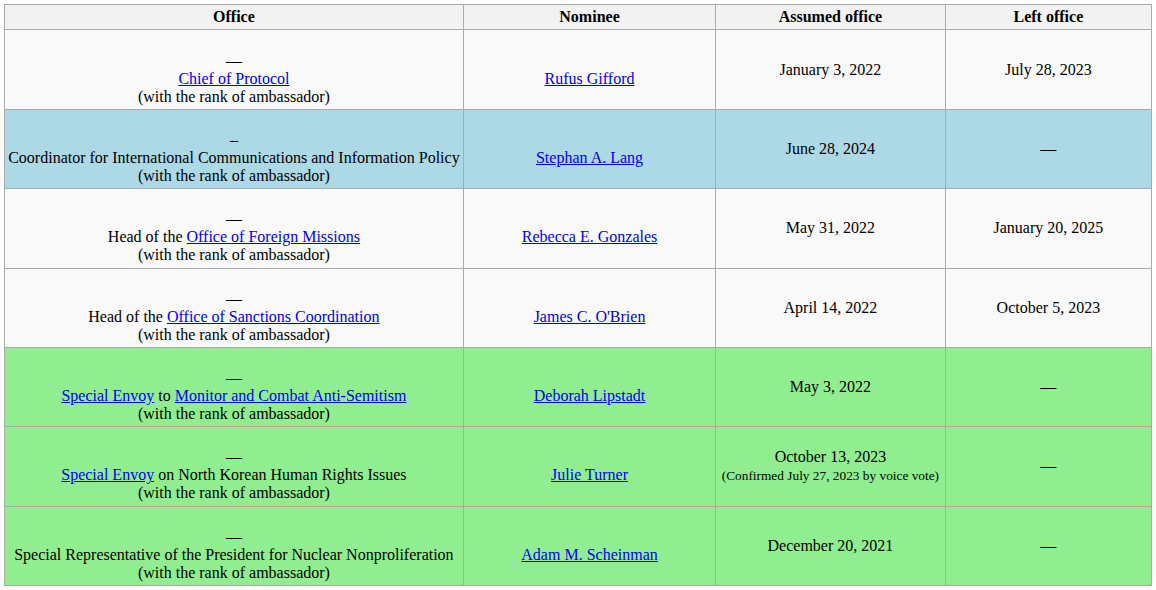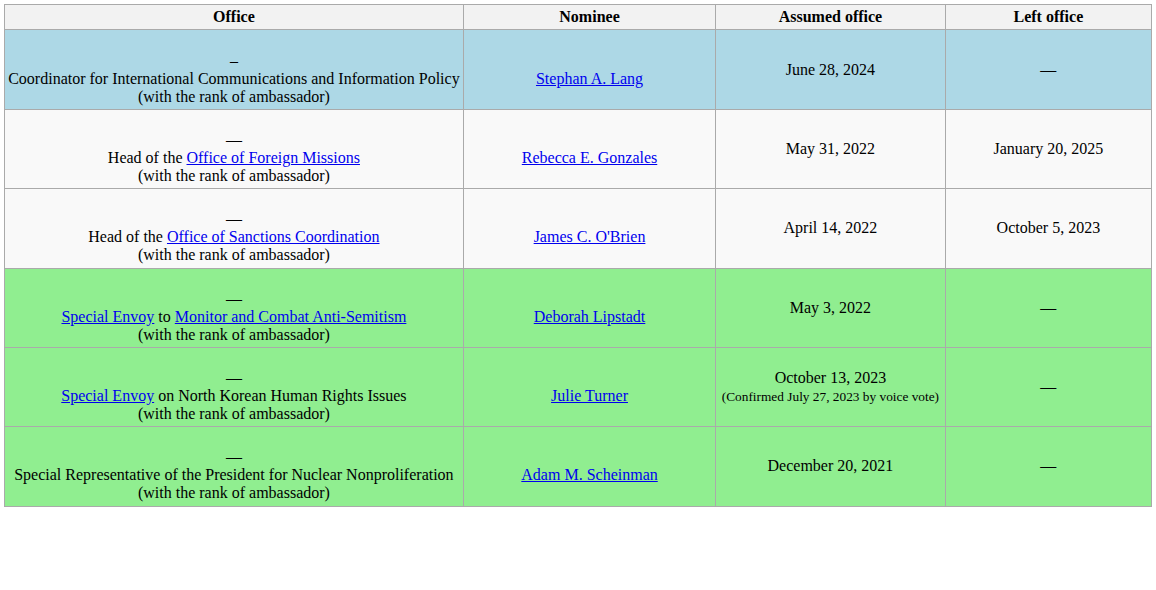- row: — Chief of Protocol (with the rank of ambassador) | Rufus Gifford | January 3, 2022 | July 28, 2023
